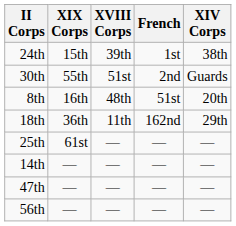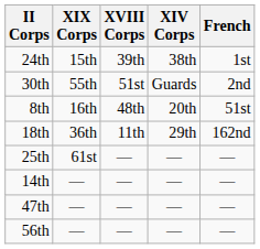columns swapped: XIV Corps <-> French
